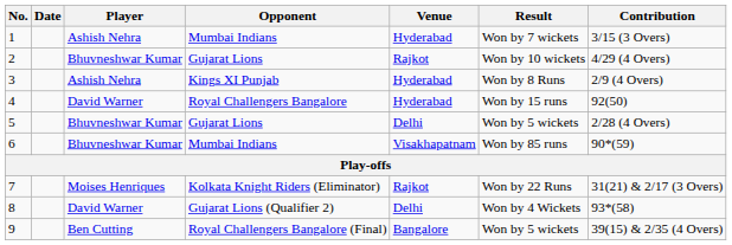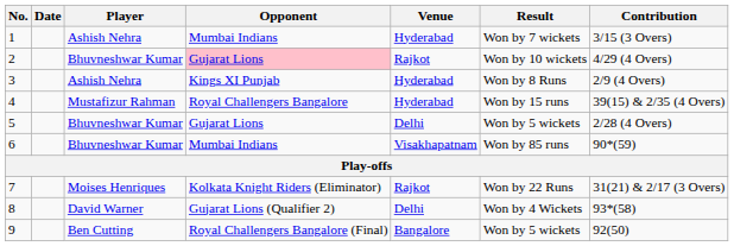2 | Opponent: no background -> pink background
4 | Player: David Warner -> Mustafizur Rahman
4 | Contribution: 92(50) -> 39(15) & 2/35 (4 Overs)
9 | Contribution: 39(15) & 2/35 (4 Overs) -> 92(50)
